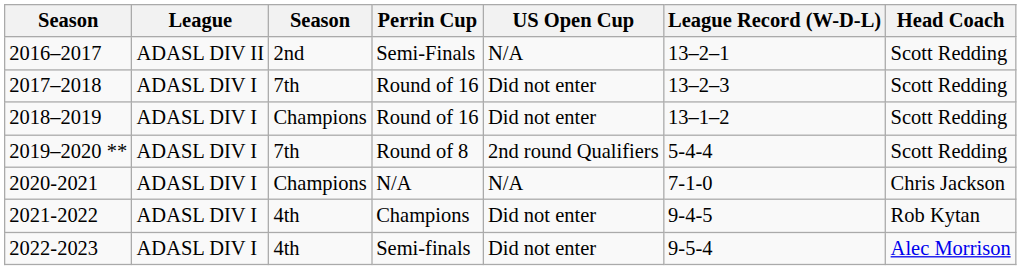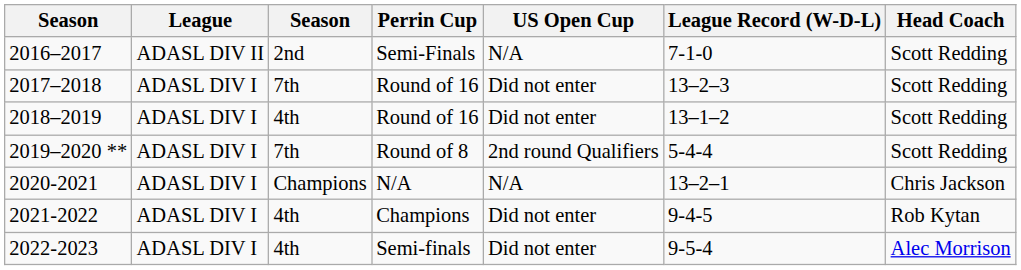2016–2017 | League Record (W-D-L): 13–2–1 -> 7-1-0
2018–2019 | column 3: Champions -> 4th
2020-2021 | League Record (W-D-L): 7-1-0 -> 13–2–1
